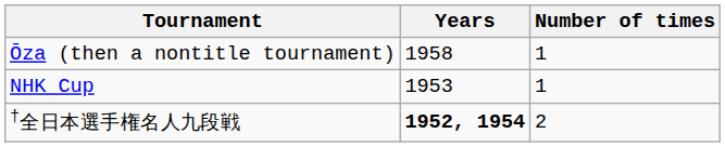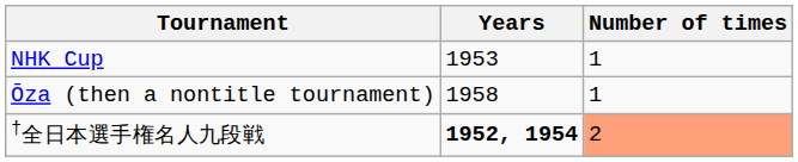rows swapped: NHK Cup <-> Ōza (then a nontitle tournament)
†全日本選手権名人九段戦 | Number of times: no background -> lightsalmon background
